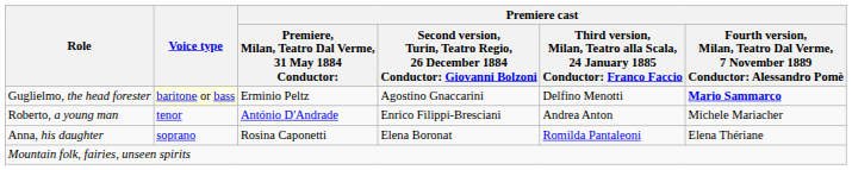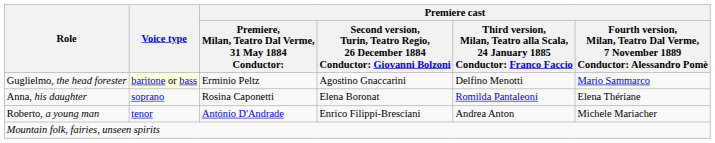Guglielmo, the head forester | column 6: bold -> normal
rows swapped: Anna, his daughter <-> Roberto, a young man
